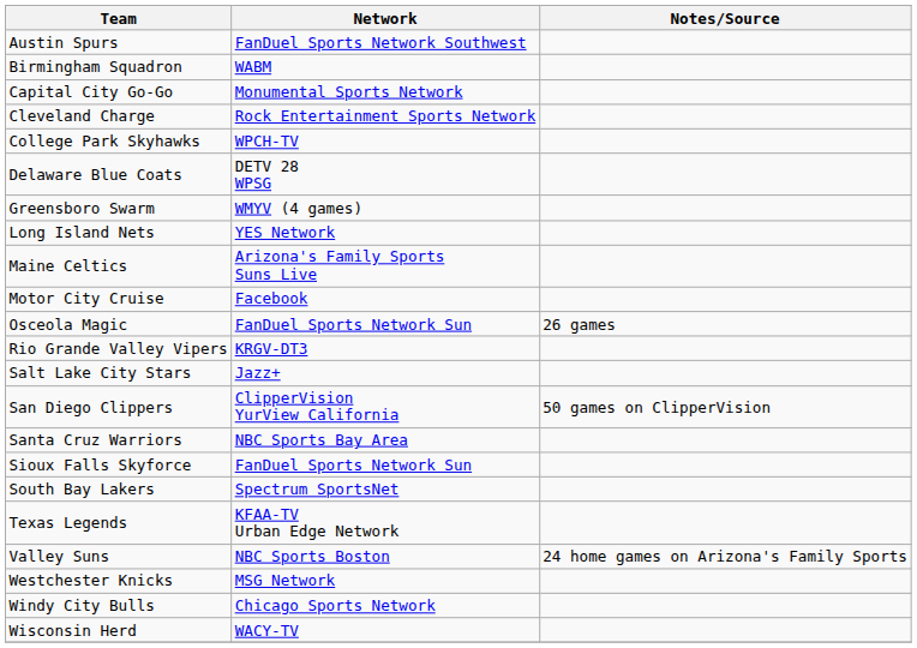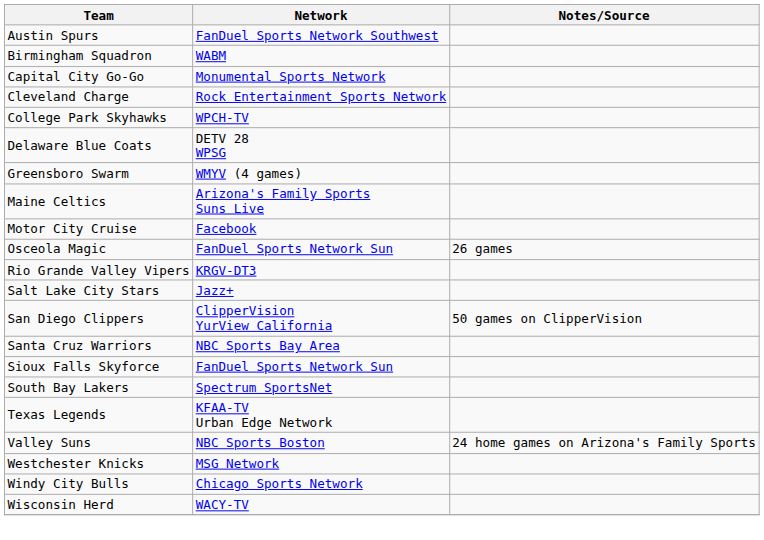- row: Long Island Nets | YES Network
